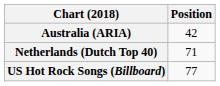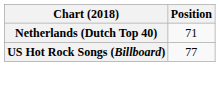- row: Australia (ARIA) | 42
